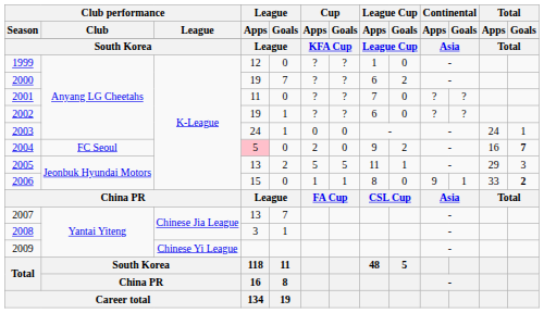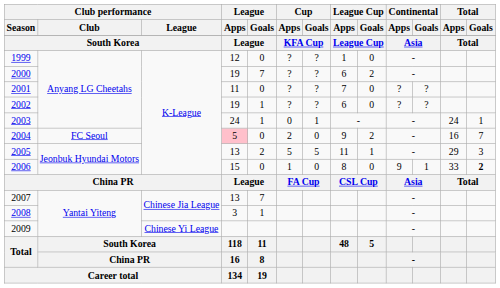2003 | Cup / Goals: 0 -> 1
2004 | Total / Goals: bold -> normal
2006 | Cup / Goals: 1 -> 0
